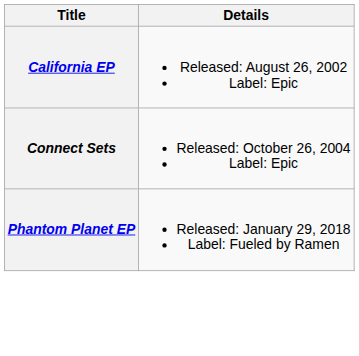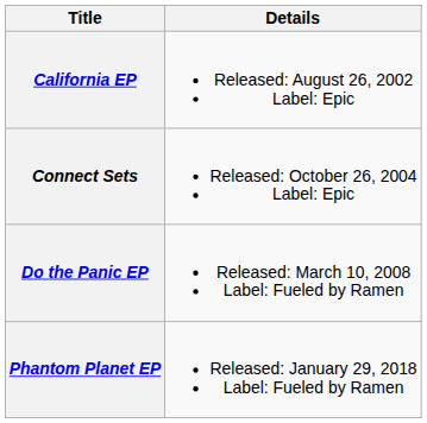+ row: Do the Panic EP | Released: March 10, 2008 Label: Fueled by Ramen
